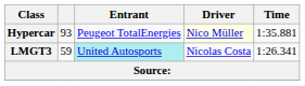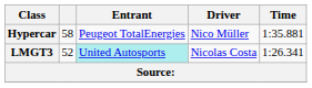Hypercar | column 2: 93 -> 58
Hypercar | Driver: lightyellow background -> no background
LMGT3 | column 2: 59 -> 52
